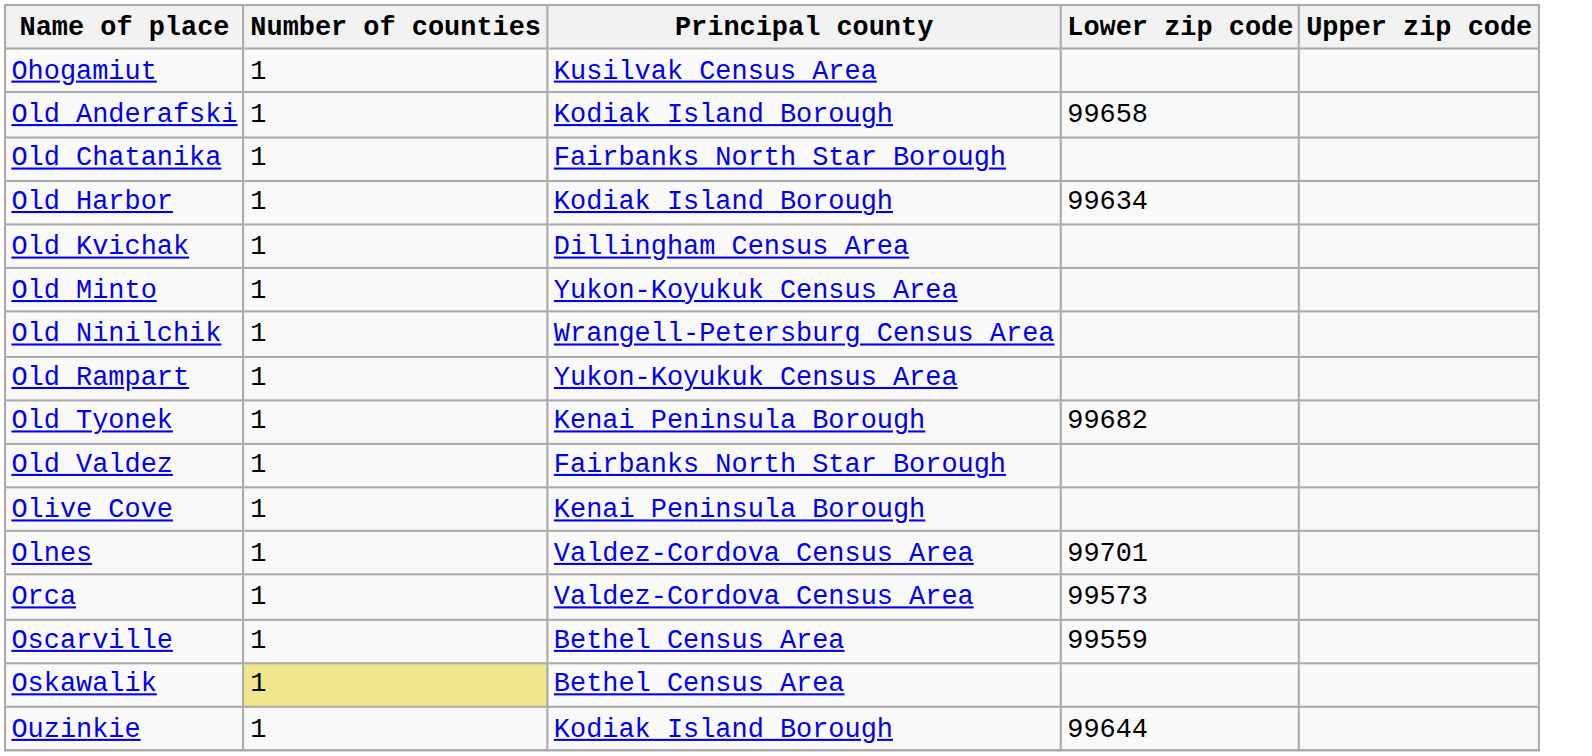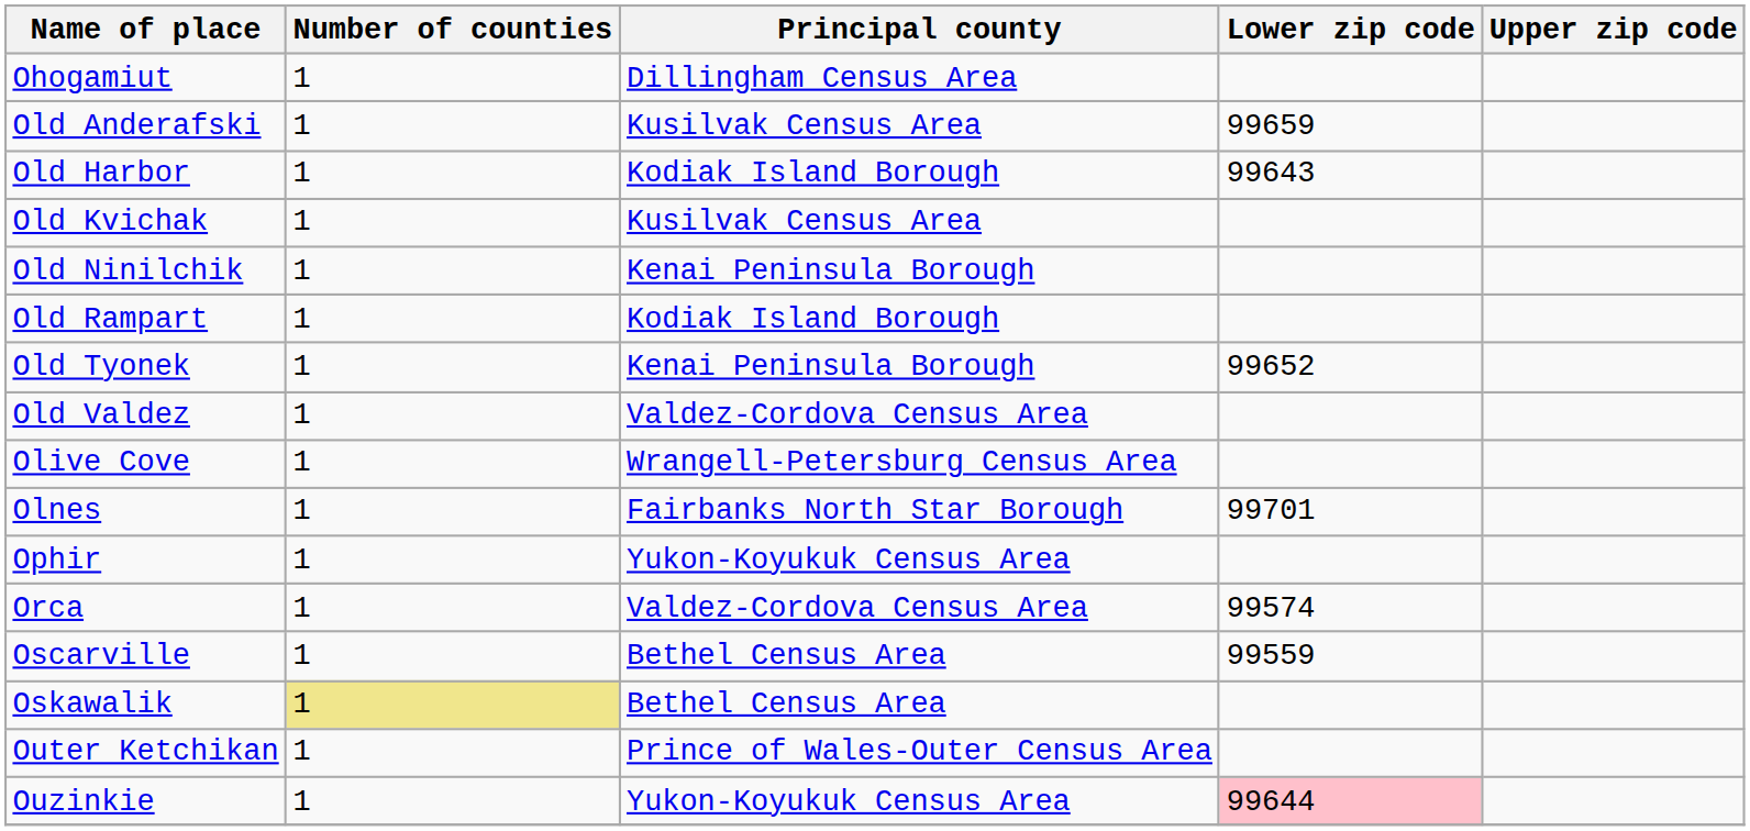Ohogamiut | Principal county: Kusilvak Census Area -> Dillingham Census Area
Old Anderafski | Principal county: Kodiak Island Borough -> Kusilvak Census Area
Old Anderafski | Lower zip code: 99658 -> 99659
- row: Old Chatanika | 1 | Fairbanks North Star Borough
Old Harbor | Lower zip code: 99634 -> 99643
Old Kvichak | Principal county: Dillingham Census Area -> Kusilvak Census Area
- row: Old Minto | 1 | Yukon-Koyukuk Census Area
Old Ninilchik | Principal county: Wrangell-Petersburg Census Area -> Kenai Peninsula Borough
Old Rampart | Principal county: Yukon-Koyukuk Census Area -> Kodiak Island Borough
Old Tyonek | Lower zip code: 99682 -> 99652
Old Valdez | Principal county: Fairbanks North Star Borough -> Valdez-Cordova Census Area
Olive Cove | Principal county: Kenai Peninsula Borough -> Wrangell-Petersburg Census Area
Olnes | Principal county: Valdez-Cordova Census Area -> Fairbanks North Star Borough
+ row: Ophir | 1 | Yukon-Koyukuk Census Area
Orca | Lower zip code: 99573 -> 99574
+ row: Outer Ketchikan | 1 | Prince of Wales-Outer Census Area
Ouzinkie | Principal county: Kodiak Island Borough -> Yukon-Koyukuk Census Area
Ouzinkie | Lower zip code: no background -> pink background
